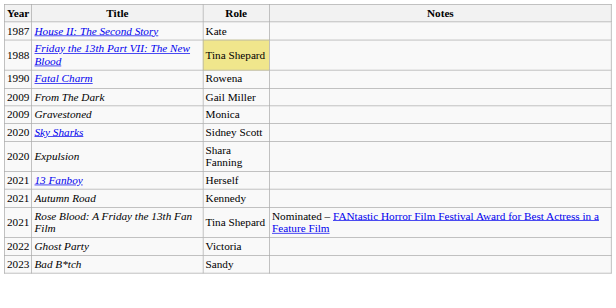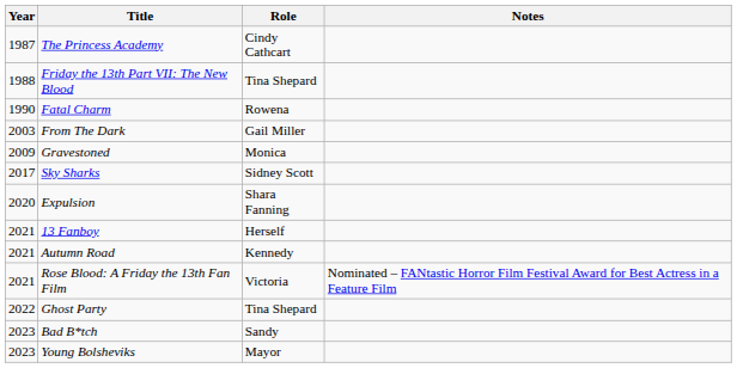+ row: 1987 | The Princess Academy | Cindy Cathcart
- row: 1987 | House II: The Second Story | Kate
Friday the 13th Part VII: The New Blood | Role: khaki background -> no background
From The Dark | Year: 2009 -> 2003
Sky Sharks | Year: 2020 -> 2017
Rose Blood: A Friday the 13th Fan Film | Role: Tina Shepard -> Victoria
Ghost Party | Role: Victoria -> Tina Shepard
+ row: 2023 | Young Bolsheviks | Mayor
